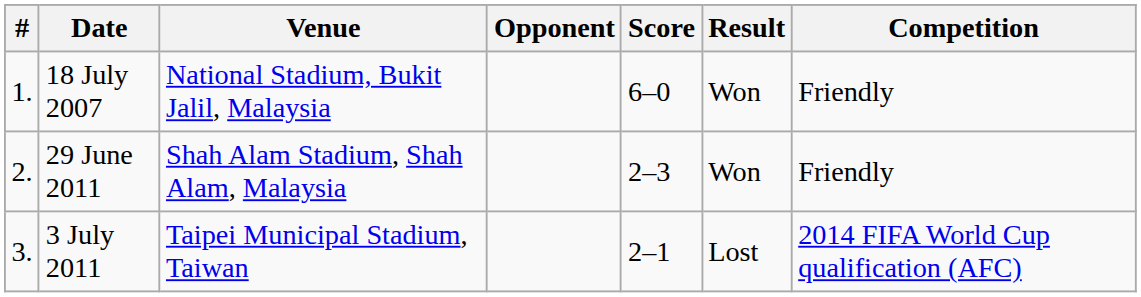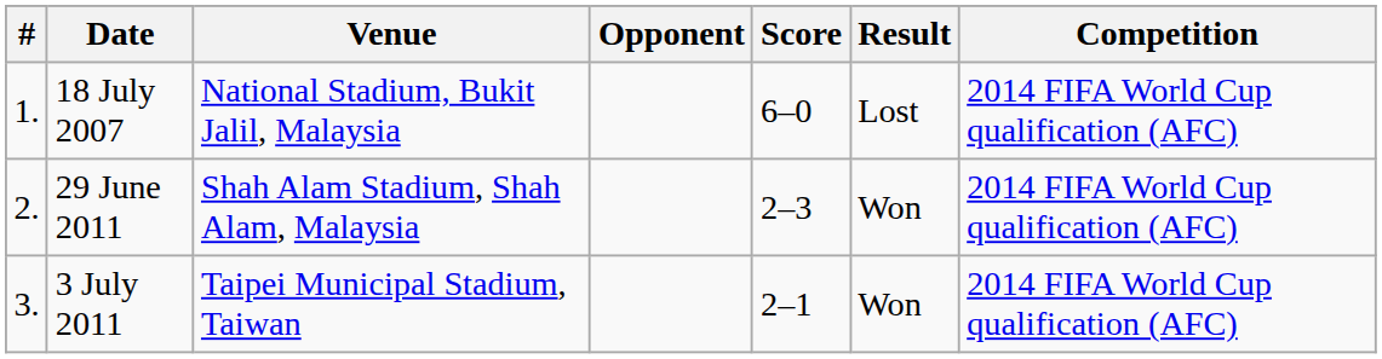18 July 2007 | Result: Won -> Lost
18 July 2007 | Competition: Friendly -> 2014 FIFA World Cup qualification (AFC)
29 June 2011 | Competition: Friendly -> 2014 FIFA World Cup qualification (AFC)
3 July 2011 | Result: Lost -> Won
